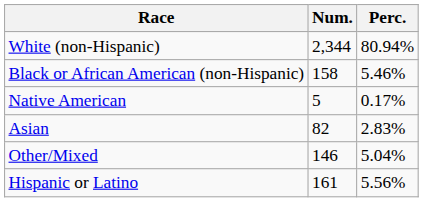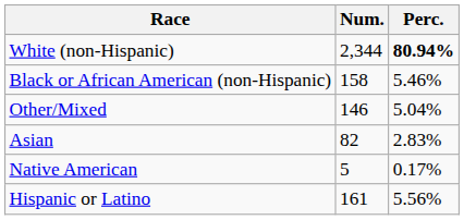White (non-Hispanic) | Perc.: normal -> bold
rows swapped: Native American <-> Other/Mixed
